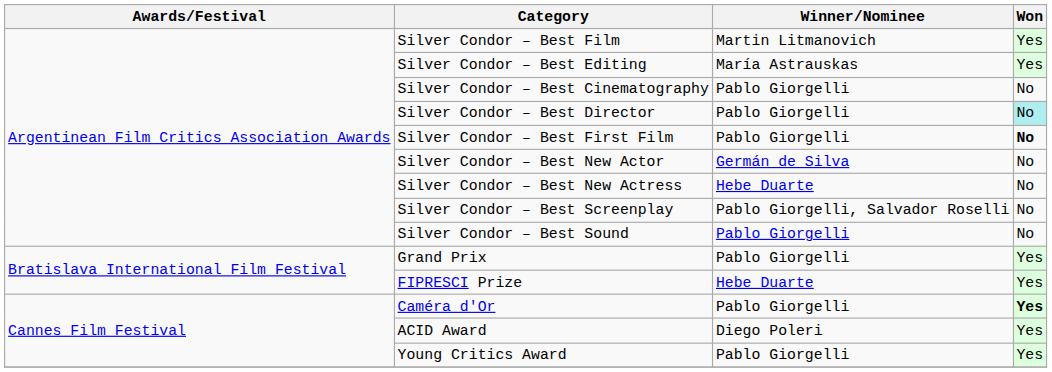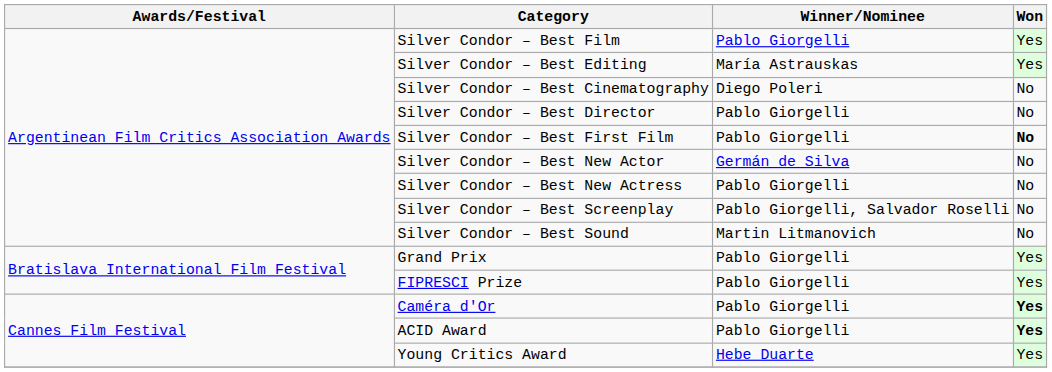Silver Condor – Best Film | Winner/Nominee: Martin Litmanovich -> Pablo Giorgelli
Silver Condor – Best Cinematography | Winner/Nominee: Pablo Giorgelli -> Diego Poleri
Silver Condor – Best Director | Won: paleturquoise background -> no background
Silver Condor – Best New Actress | Winner/Nominee: Hebe Duarte -> Pablo Giorgelli
Silver Condor – Best Sound | Winner/Nominee: Pablo Giorgelli -> Martin Litmanovich
FIPRESCI Prize | Winner/Nominee: Hebe Duarte -> Pablo Giorgelli
ACID Award | Winner/Nominee: Diego Poleri -> Pablo Giorgelli
ACID Award | Won: normal -> bold
Young Critics Award | Winner/Nominee: Pablo Giorgelli -> Hebe Duarte
